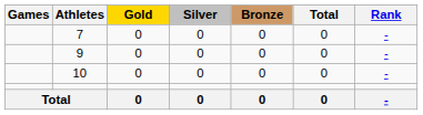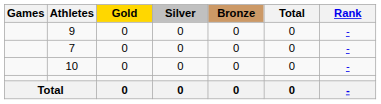rows swapped: 9 <-> 7
